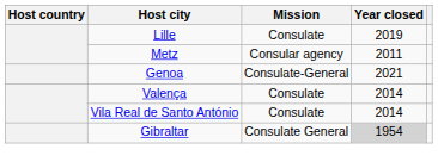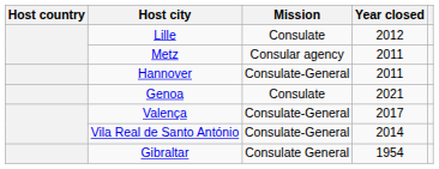Lille | Year closed: 2019 -> 2012
+ row: Hannover | Consulate-General | 2011
Genoa | Mission: Consulate-General -> Consulate
Valença | Mission: Consulate -> Consulate-General
Valença | Year closed: 2014 -> 2017
Vila Real de Santo António | Mission: Consulate -> Consulate-General
Gibraltar | Year closed: lightgrey background -> no background
